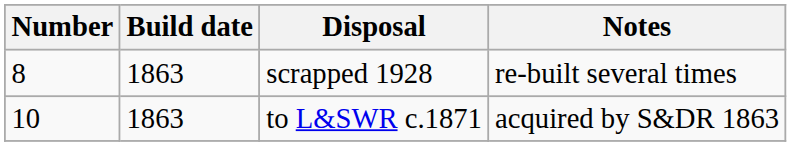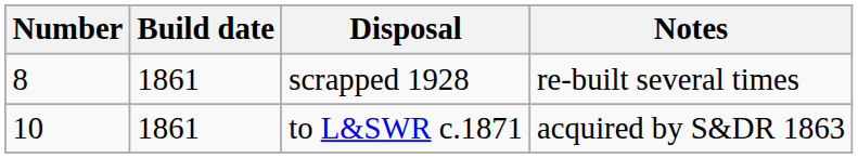scrapped 1928 | Build date: 1863 -> 1861
to L&SWR c.1871 | Build date: 1863 -> 1861
